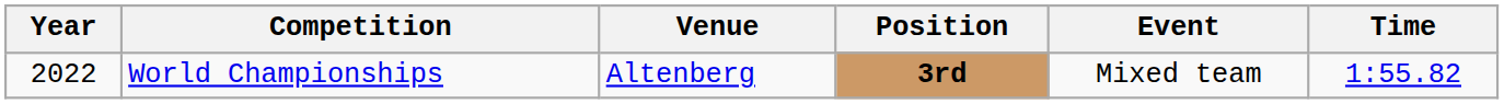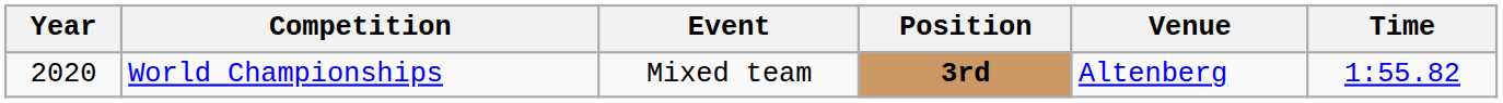columns swapped: Venue <-> Event
World Championships | Year: 2022 -> 2020
